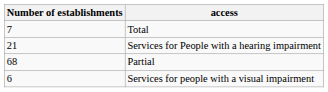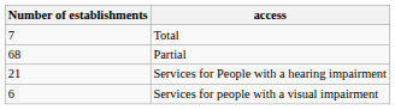rows swapped: Partial <-> Services for People with a hearing impairment
